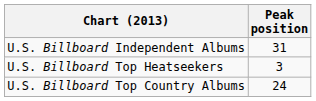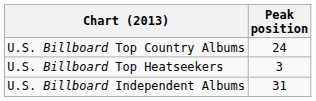rows swapped: U.S. Billboard Top Country Albums <-> U.S. Billboard Independent Albums
